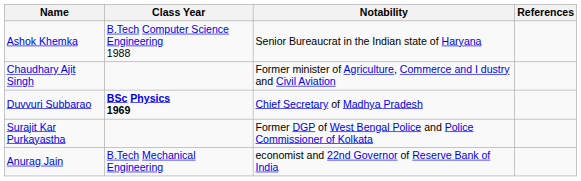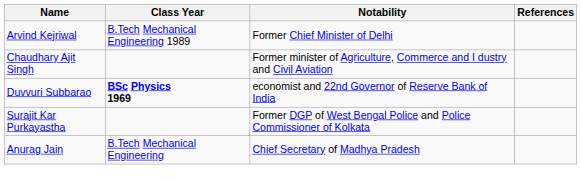+ row: Arvind Kejriwal | B.Tech Mechanical Engineering 1989 | Former Chief Minister of Delhi
- row: Ashok Khemka | B.Tech Computer Science Engineering 1988 | Senior Bureaucrat in the Indian state of Haryana
Duvvuri Subbarao | Notability: Chief Secretary of Madhya Pradesh -> economist and 22nd Governor of Reserve Bank of India
Anurag Jain | Notability: economist and 22nd Governor of Reserve Bank of India -> Chief Secretary of Madhya Pradesh
